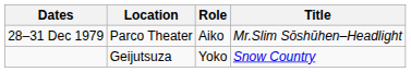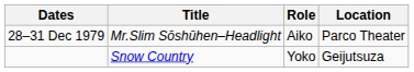columns swapped: Title <-> Location
